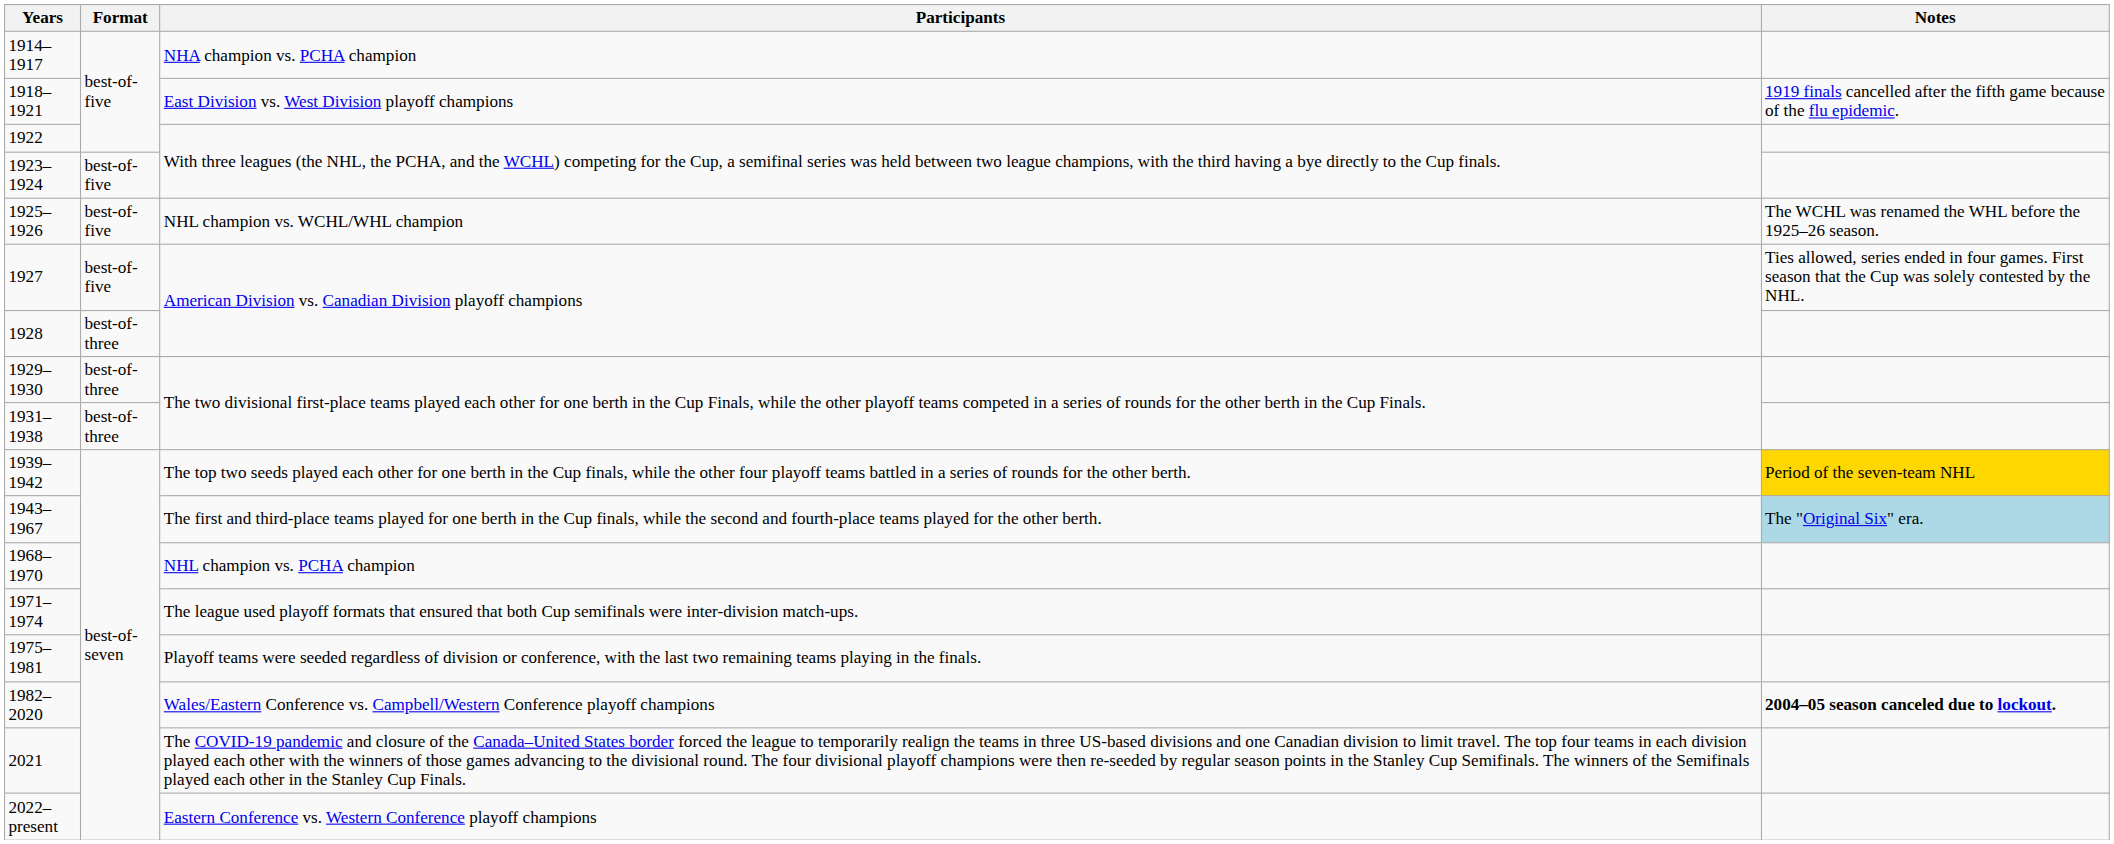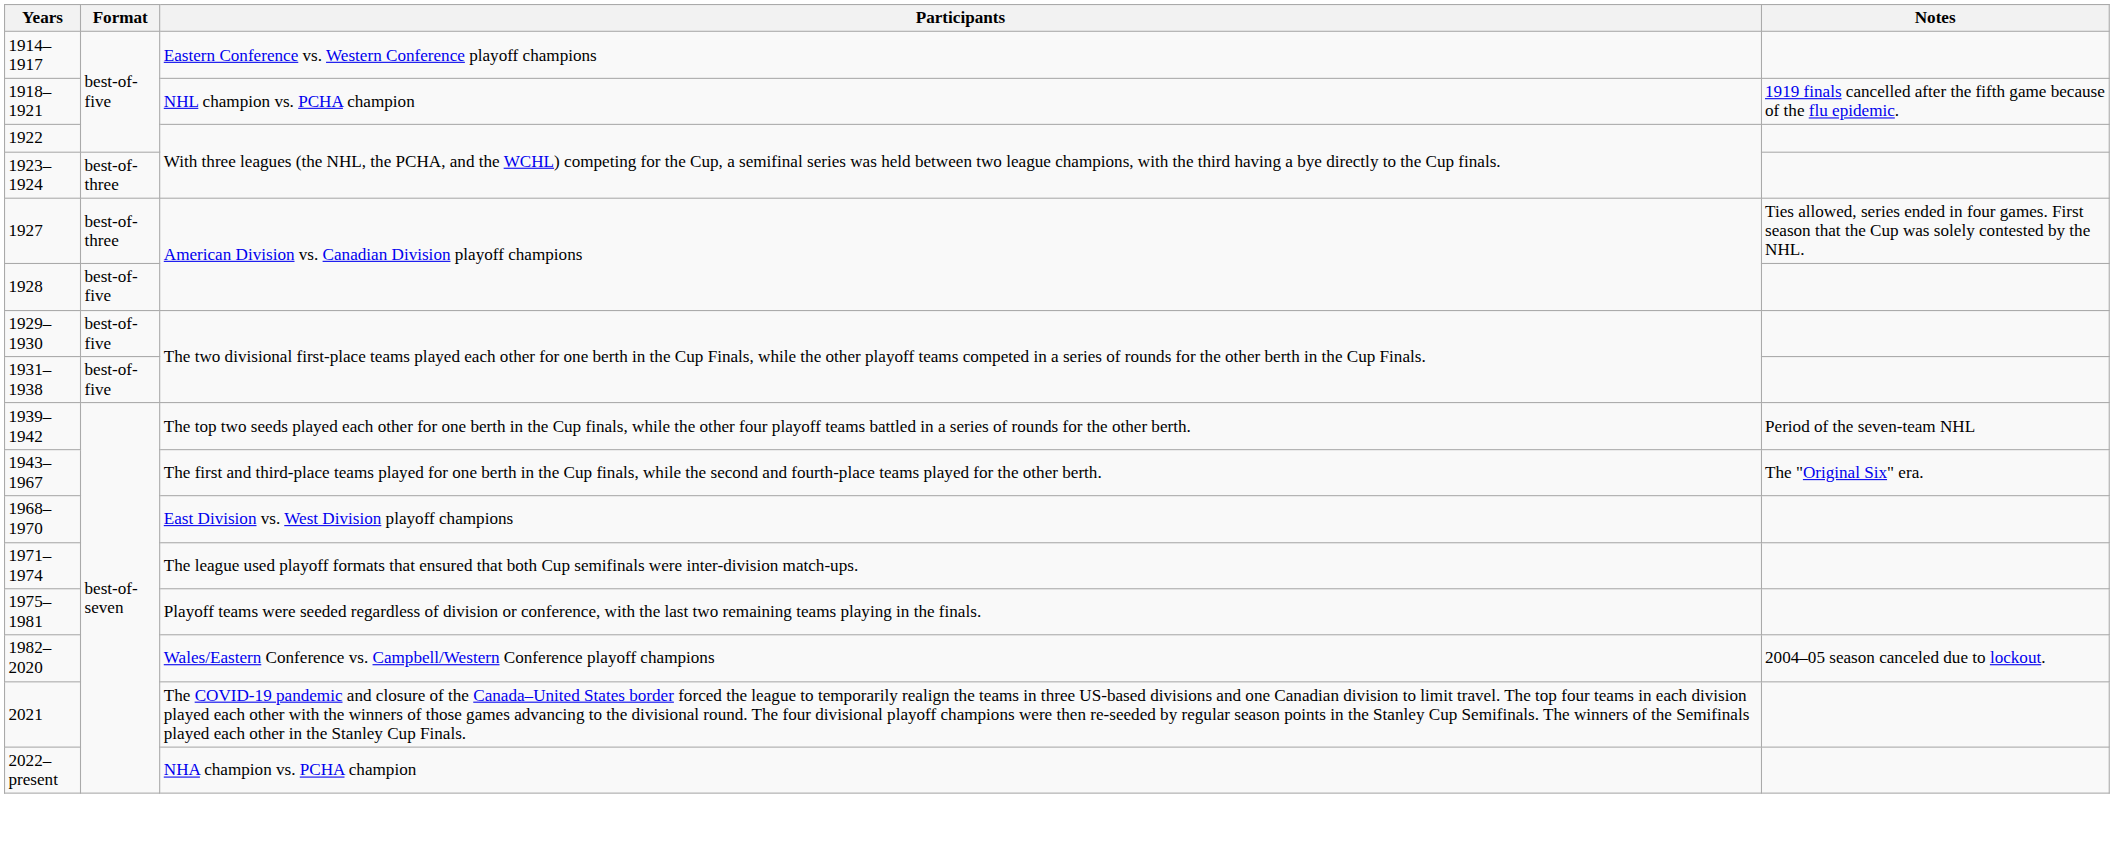1914–1917 | Participants: NHA champion vs. PCHA champion -> Eastern Conference vs. Western Conference playoff champions
1918–1921 | Participants: East Division vs. West Division playoff champions -> NHL champion vs. PCHA champion
1923–1924 | Format: best-of-five -> best-of-three
- row: 1925–1926 | best-of-five | NHL champion vs. WCHL/WHL champion | The WCHL was renamed the WHL before the 1925–26 season.
1927 | Format: best-of-five -> best-of-three
1928 | Format: best-of-three -> best-of-five
1929–1930 | Format: best-of-three -> best-of-five
1931–1938 | Format: best-of-three -> best-of-five
1939–1942 | Notes: gold background -> no background
1943–1967 | Notes: lightblue background -> no background
1968–1970 | Participants: NHL champion vs. PCHA champion -> East Division vs. West Division playoff champions
1982–2020 | Notes: bold -> normal
2022–present | Participants: Eastern Conference vs. Western Conference playoff champions -> NHA champion vs. PCHA champion
